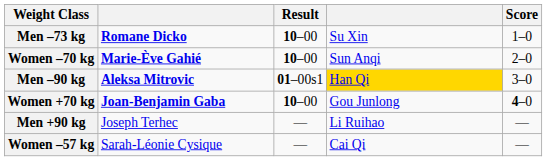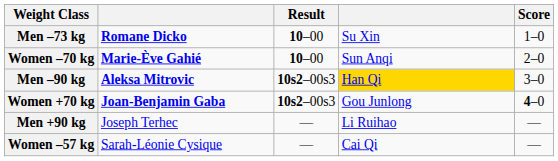Men –90 kg | Result: 01–00s1 -> 10s2–00s3
Women +70 kg | Result: 10–00 -> 10s2–00s3
